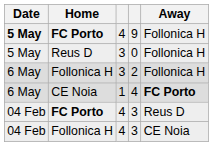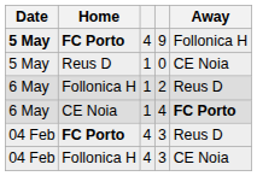0 | column 3: 3 -> 1
0 | Away: Follonica H -> CE Noia
2 | column 3: 3 -> 1
2 | Away: Follonica H -> Reus D
